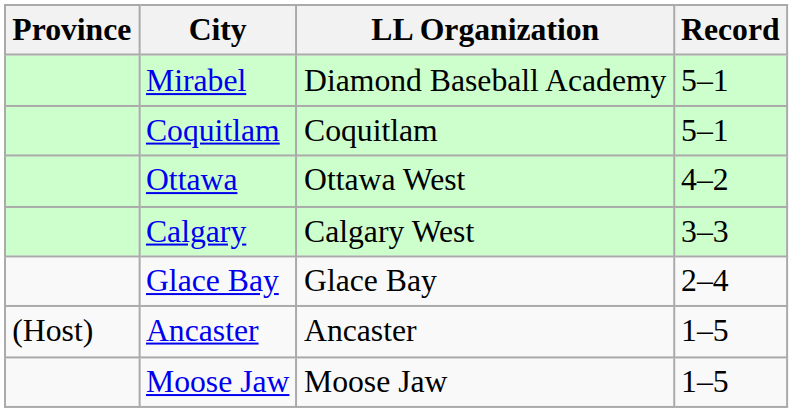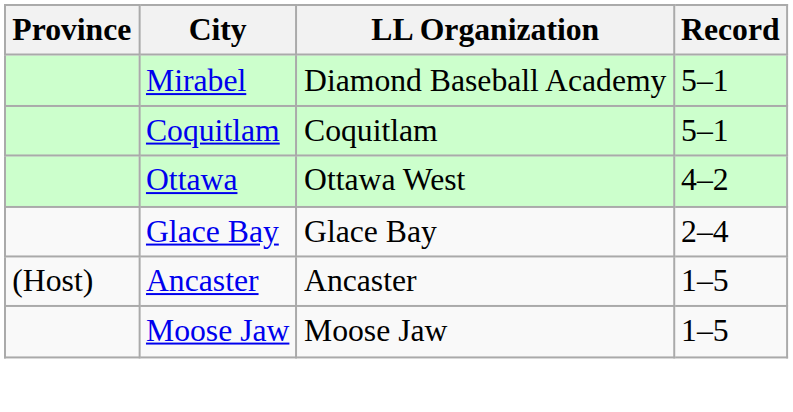- row: Calgary | Calgary West | 3–3
